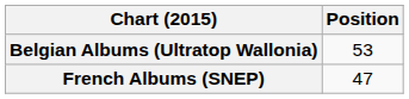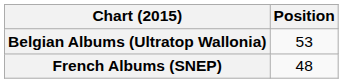French Albums (SNEP) | Position: 47 -> 48
